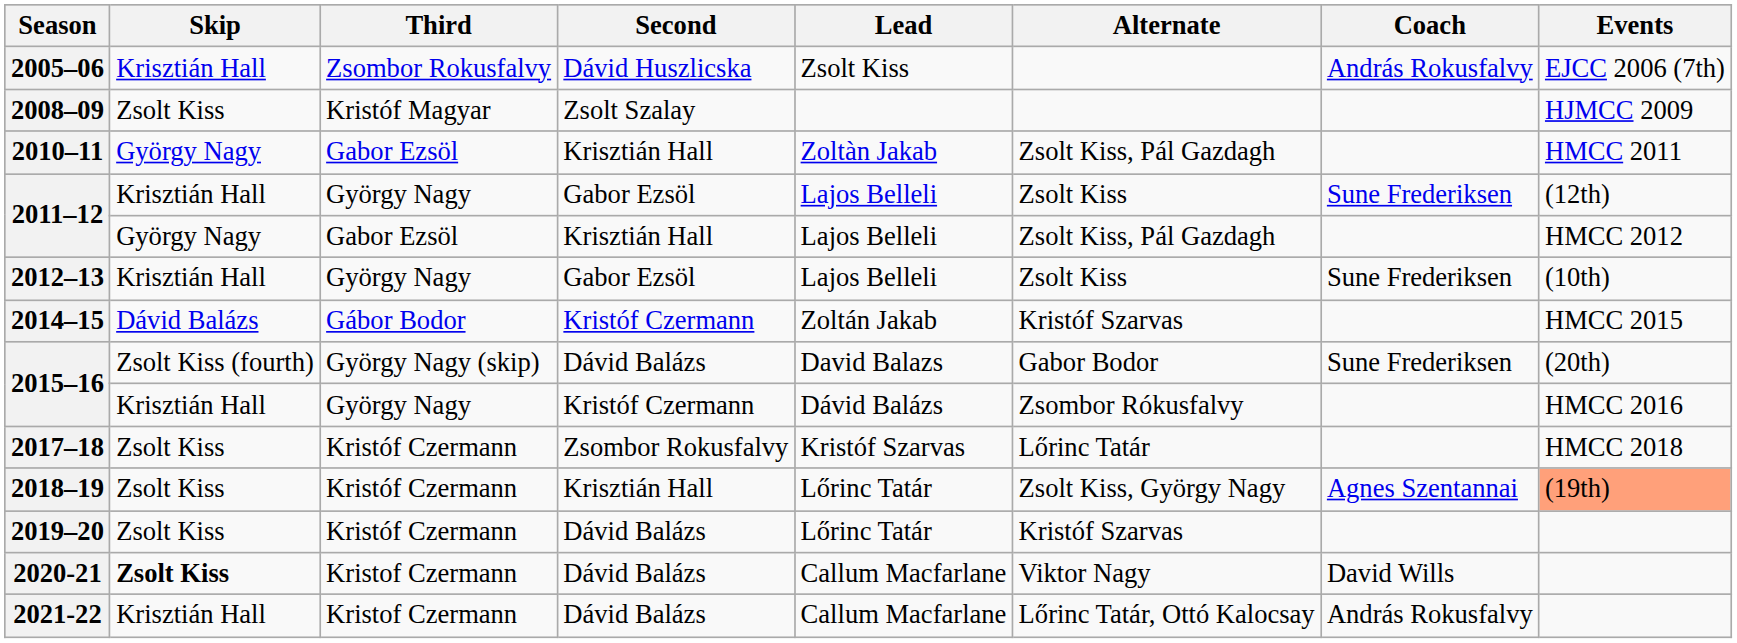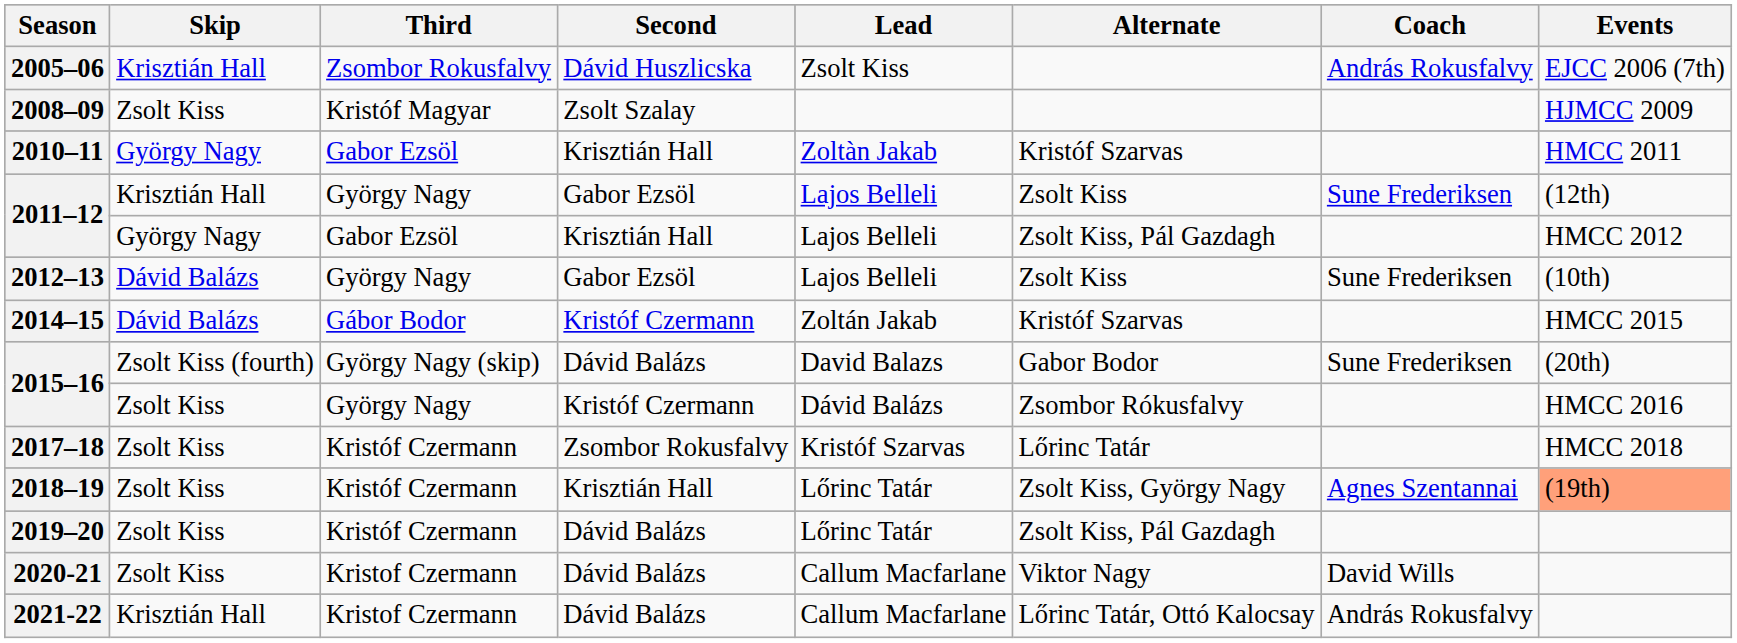2010–11 | Alternate: Zsolt Kiss, Pál Gazdagh -> Kristóf Szarvas
2012–13 | Skip: Krisztián Hall -> Dávid Balázs
2015–16 / György Nagy | Skip: Krisztián Hall -> Zsolt Kiss
2019–20 | Alternate: Kristóf Szarvas -> Zsolt Kiss, Pál Gazdagh
2020-21 | Skip: bold -> normal
